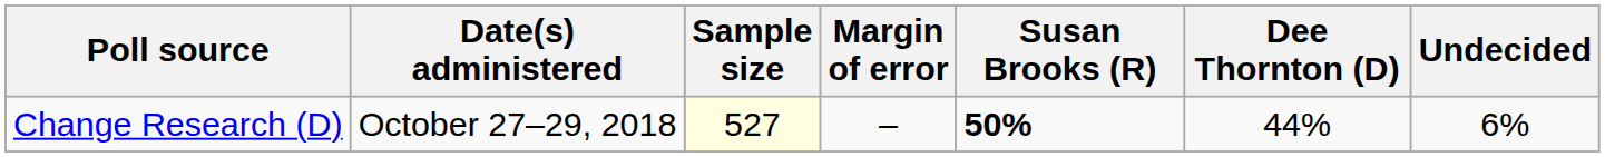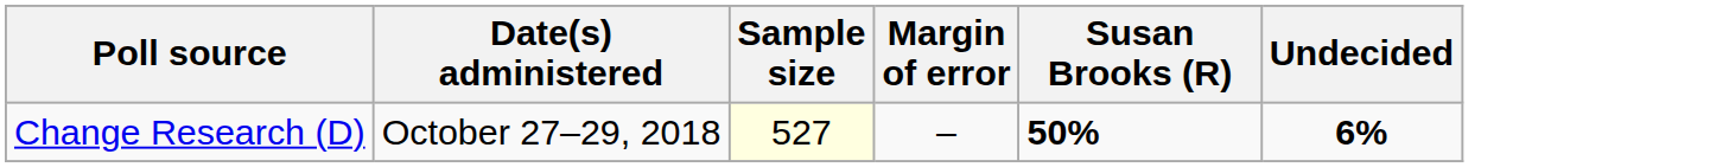- column: Dee Thornton (D) | 44%
Change Research (D) | Undecided: normal -> bold
